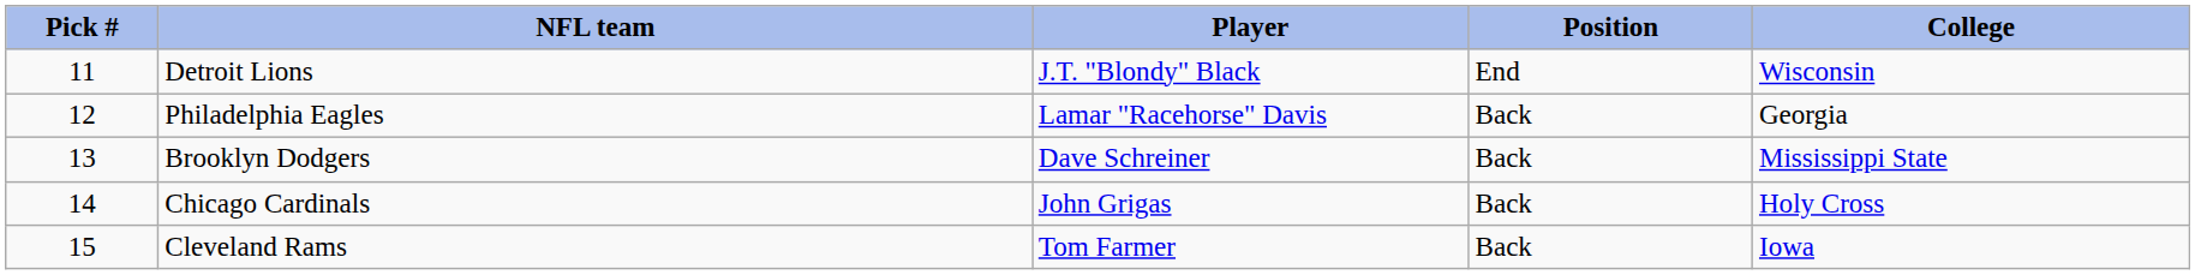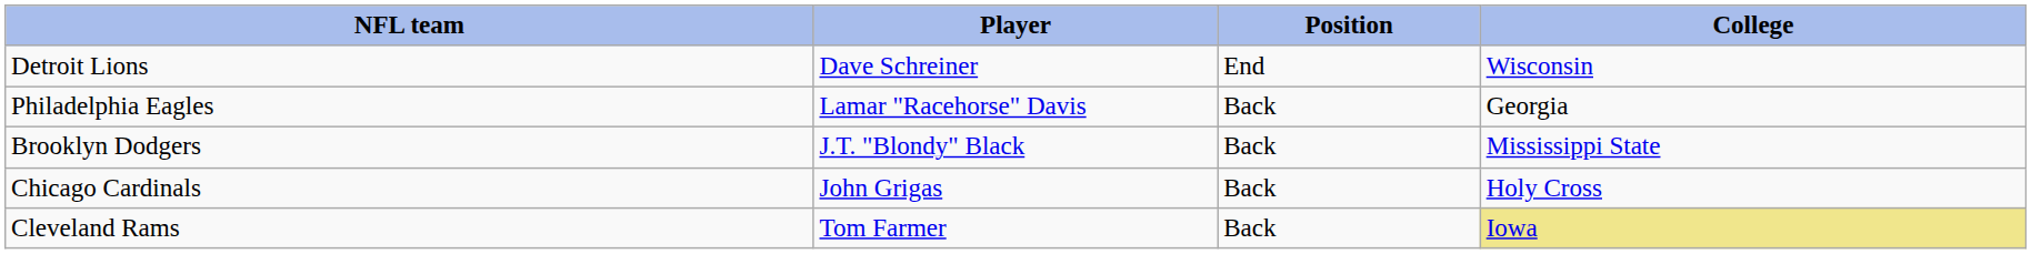- column: Pick # | 11 | 12 | 13 | 14 | 15
Detroit Lions | Player: J.T. "Blondy" Black -> Dave Schreiner
Brooklyn Dodgers | Player: Dave Schreiner -> J.T. "Blondy" Black
Cleveland Rams | College: no background -> khaki background
